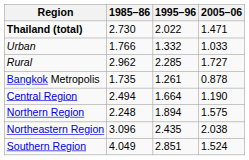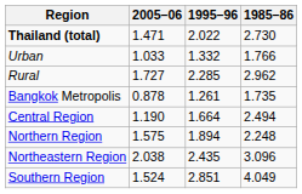columns swapped: 2005–06 <-> 1985–86
